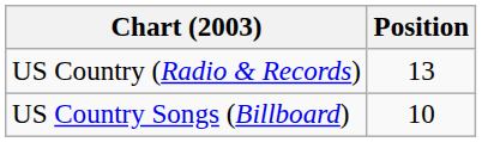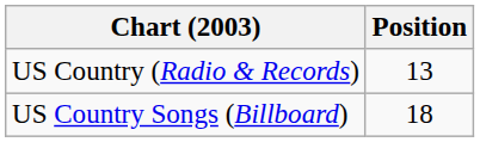US Country Songs (Billboard) | Position: 10 -> 18
